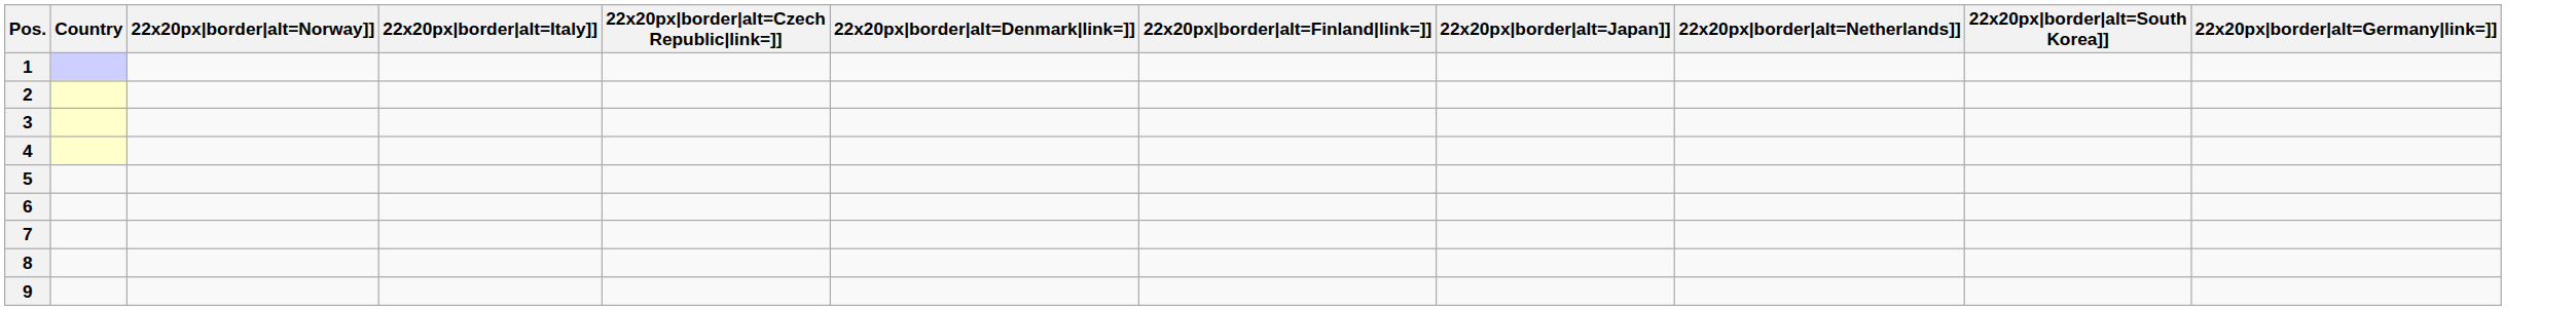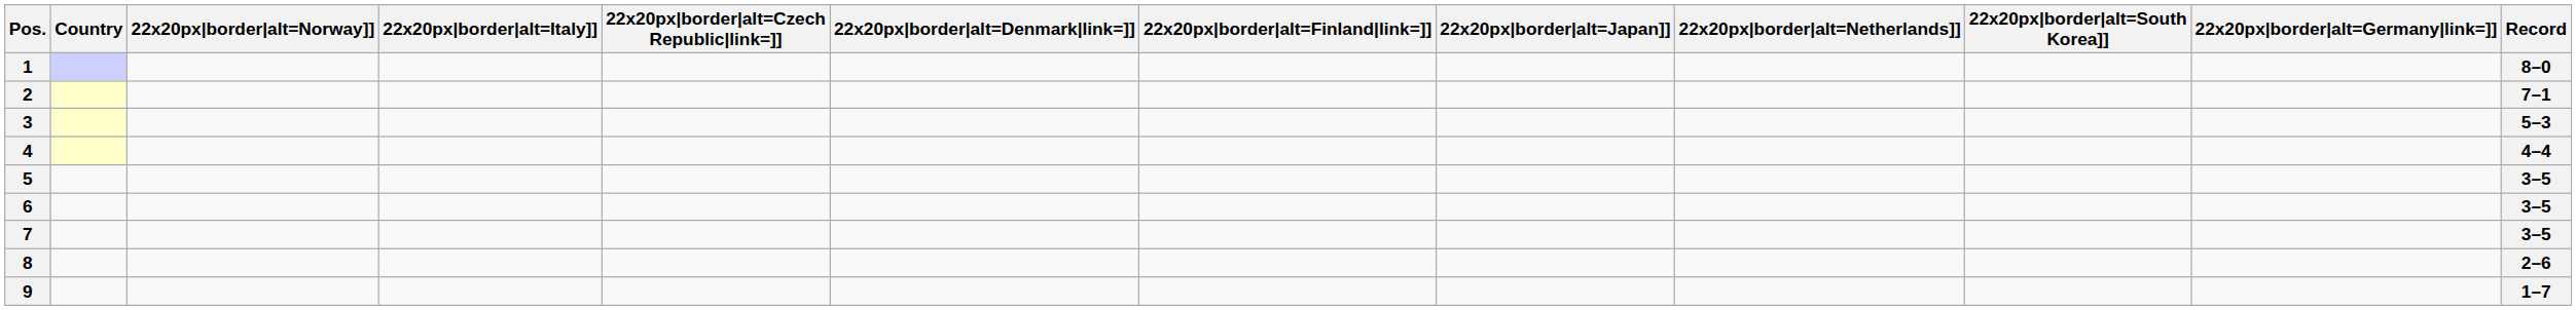+ column: Record | 8–0 | 7–1 | 5–3 | 4–4 | 3–5 | 3–5 | 3–5 | 2–6 | 1–7
